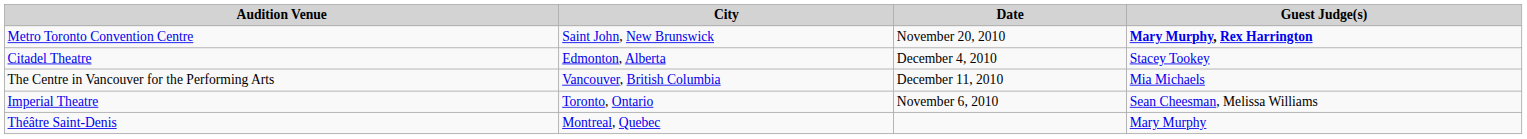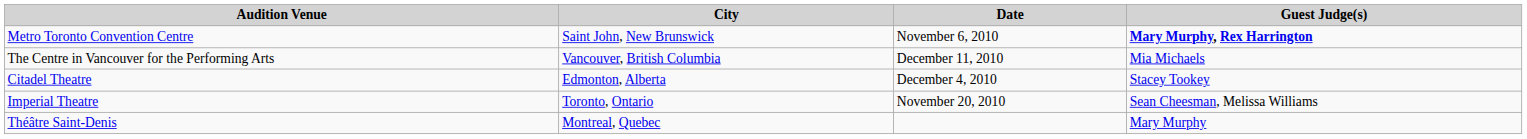Metro Toronto Convention Centre | Date: November 20, 2010 -> November 6, 2010
rows swapped: The Centre in Vancouver for the Performing Arts <-> Citadel Theatre
Imperial Theatre | Date: November 6, 2010 -> November 20, 2010
